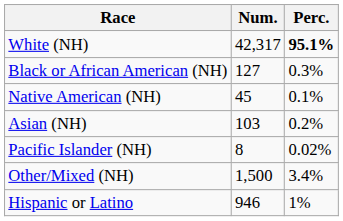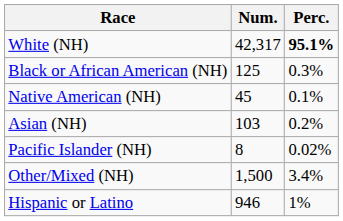Black or African American (NH) | Num.: 127 -> 125
